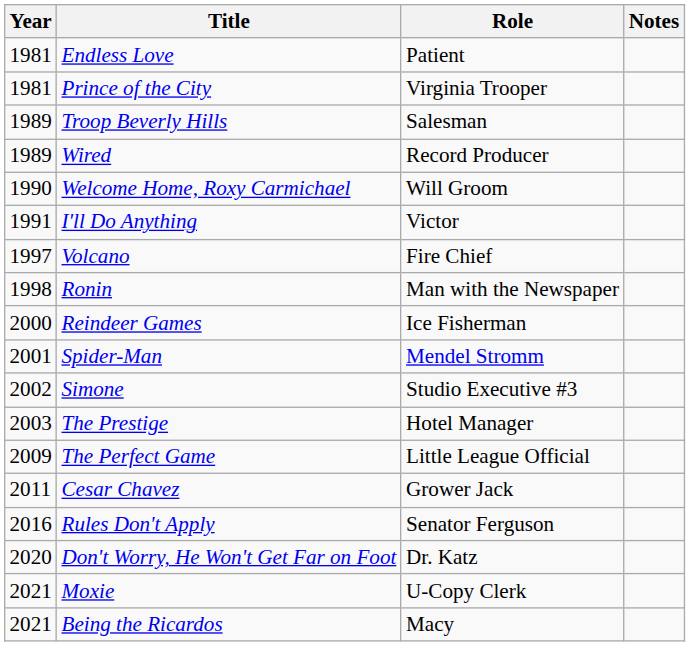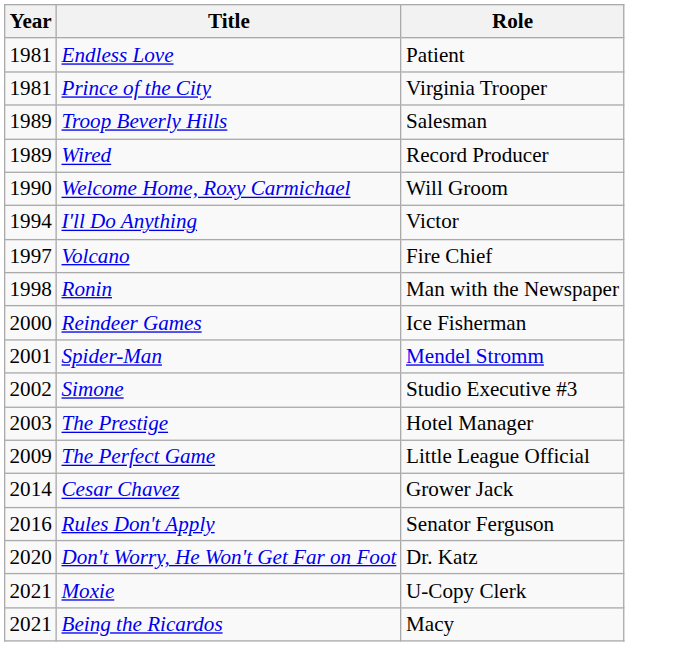- column: Notes
I'll Do Anything | Year: 1991 -> 1994
Cesar Chavez | Year: 2011 -> 2014
